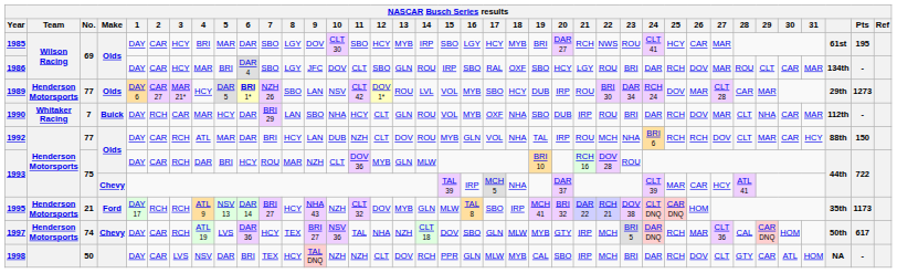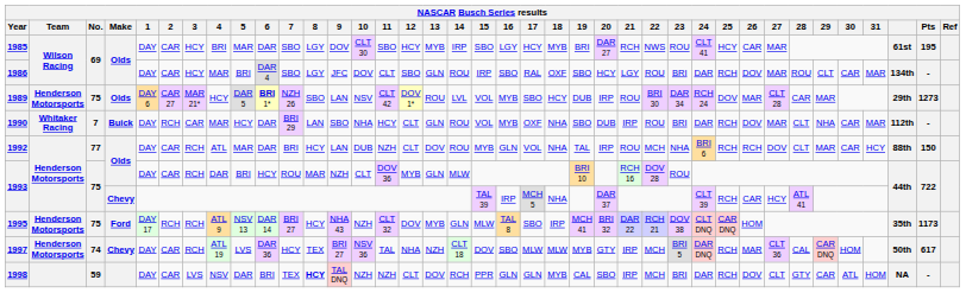1989 | No.: 77 -> 75
1993 / Chevy | 25: MAR -> RCH
1995 | No.: 21 -> 75
1997 | 17: GLN -> MLW
1998 | No.: 50 -> 59
1998 | 8: normal -> bold
1998 | 17: MLW -> GLN
